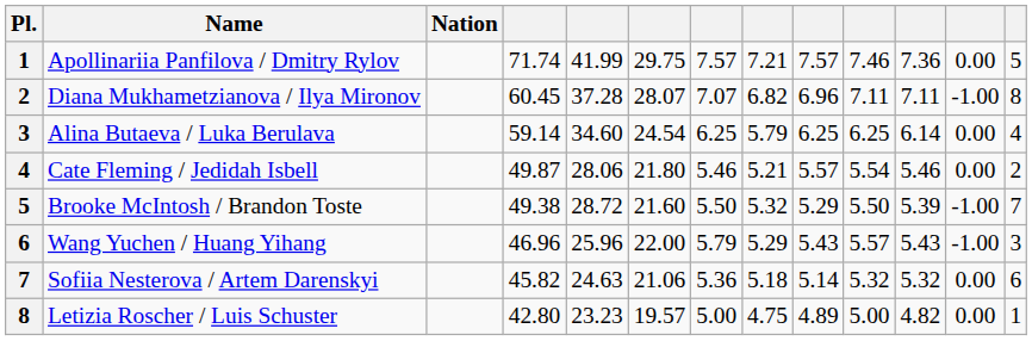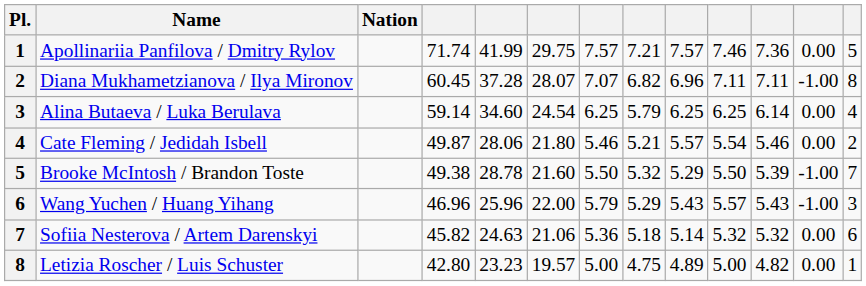Brooke McIntosh / Brandon Toste | column 5: 28.72 -> 28.78
